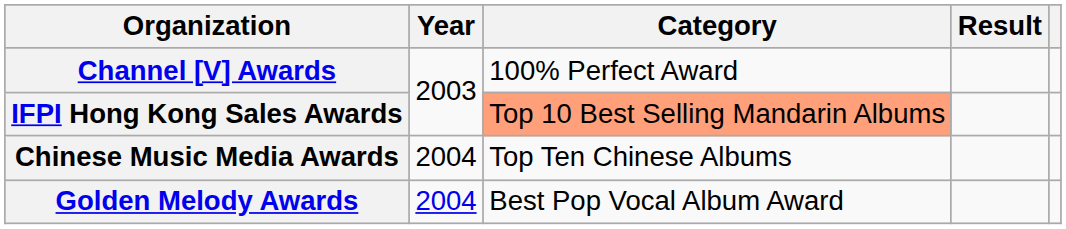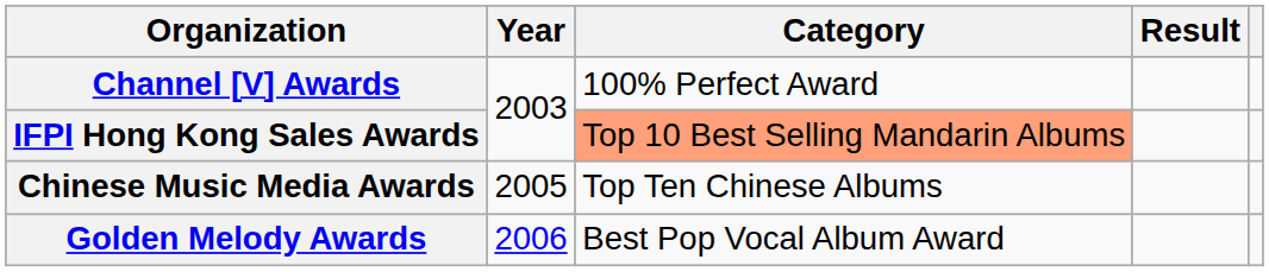Chinese Music Media Awards | Year: 2004 -> 2005
Golden Melody Awards | Year: 2004 -> 2006
